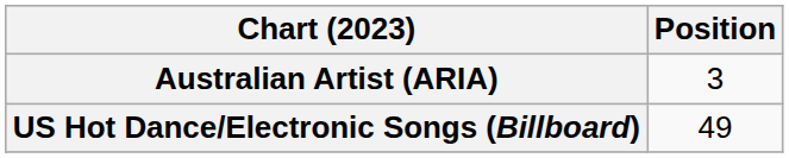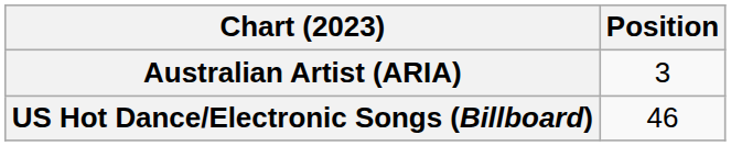US Hot Dance/Electronic Songs (Billboard) | Position: 49 -> 46
